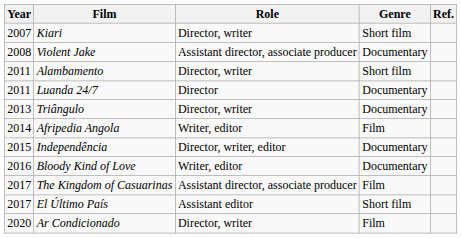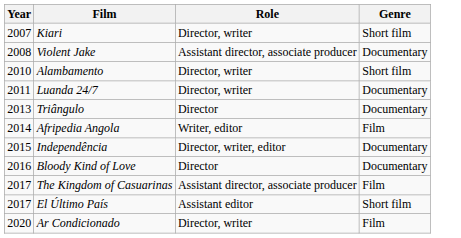- column: Ref.
Alambamento | Year: 2011 -> 2010
Luanda 24/7 | Role: Director -> Director, writer
Triângulo | Role: Director, writer -> Director
Bloody Kind of Love | Role: Writer, editor -> Director
